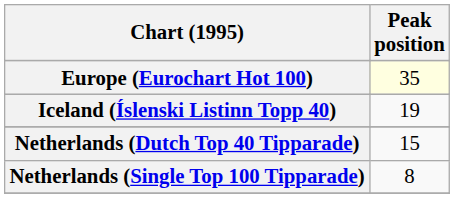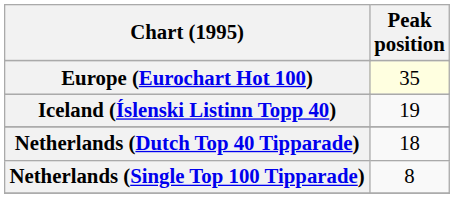Netherlands (Dutch Top 40 Tipparade) | Peak position: 15 -> 18
